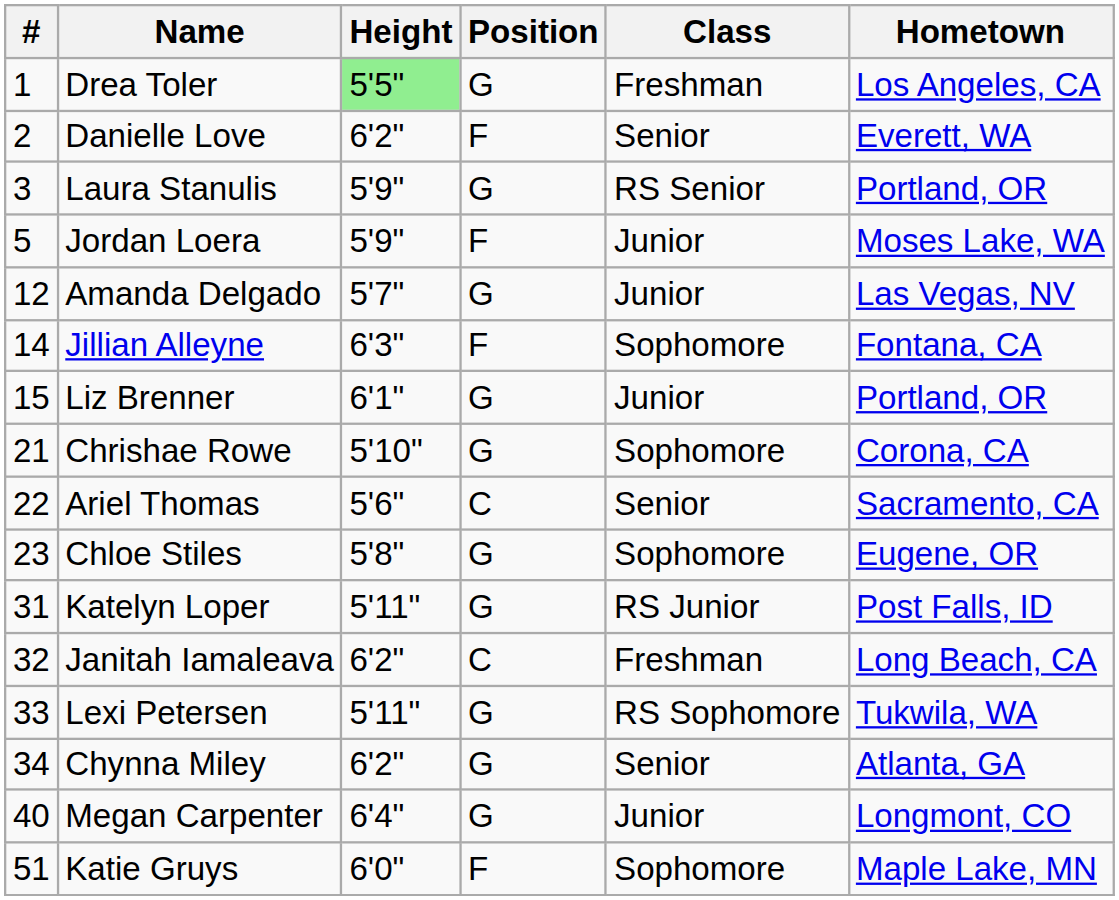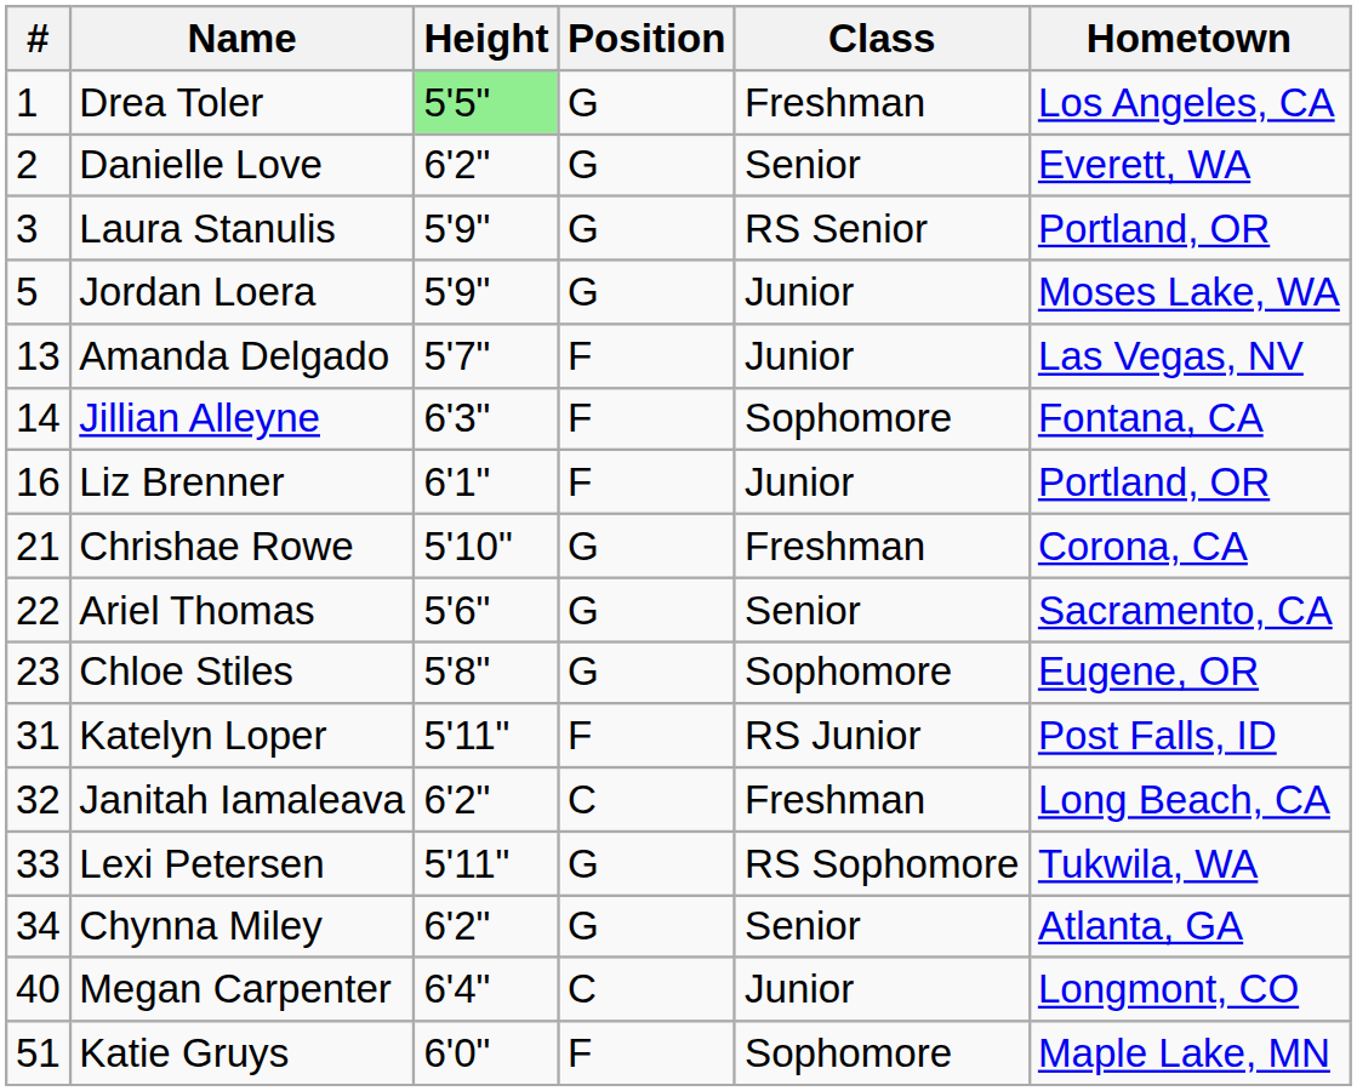Danielle Love | Position: F -> G
Jordan Loera | Position: F -> G
Amanda Delgado | #: 12 -> 13
Amanda Delgado | Position: G -> F
Liz Brenner | #: 15 -> 16
Liz Brenner | Position: G -> F
Chrishae Rowe | Class: Sophomore -> Freshman
Ariel Thomas | Position: C -> G
Katelyn Loper | Position: G -> F
Megan Carpenter | Position: G -> C
